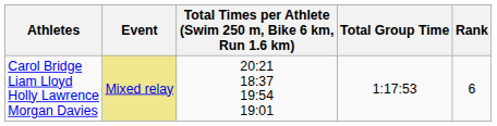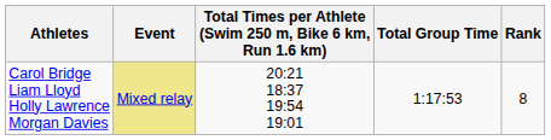Carol Bridge Liam Lloyd Holly Lawrence Morgan Davies | Rank: 6 -> 8
